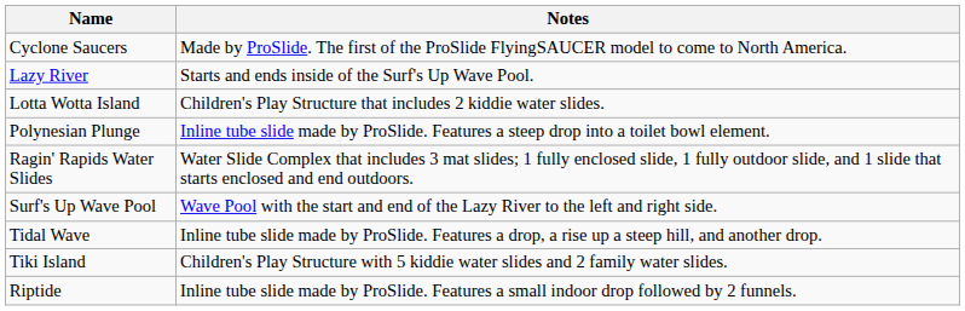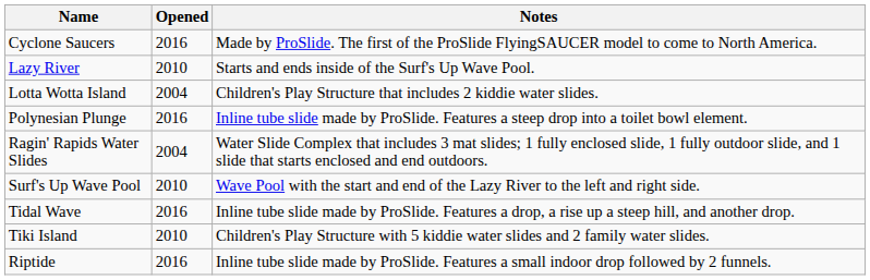+ column: Opened | 2016 | 2010 | 2004 | 2016 | 2004 | 2010 | 2016 | 2010 | 2016
